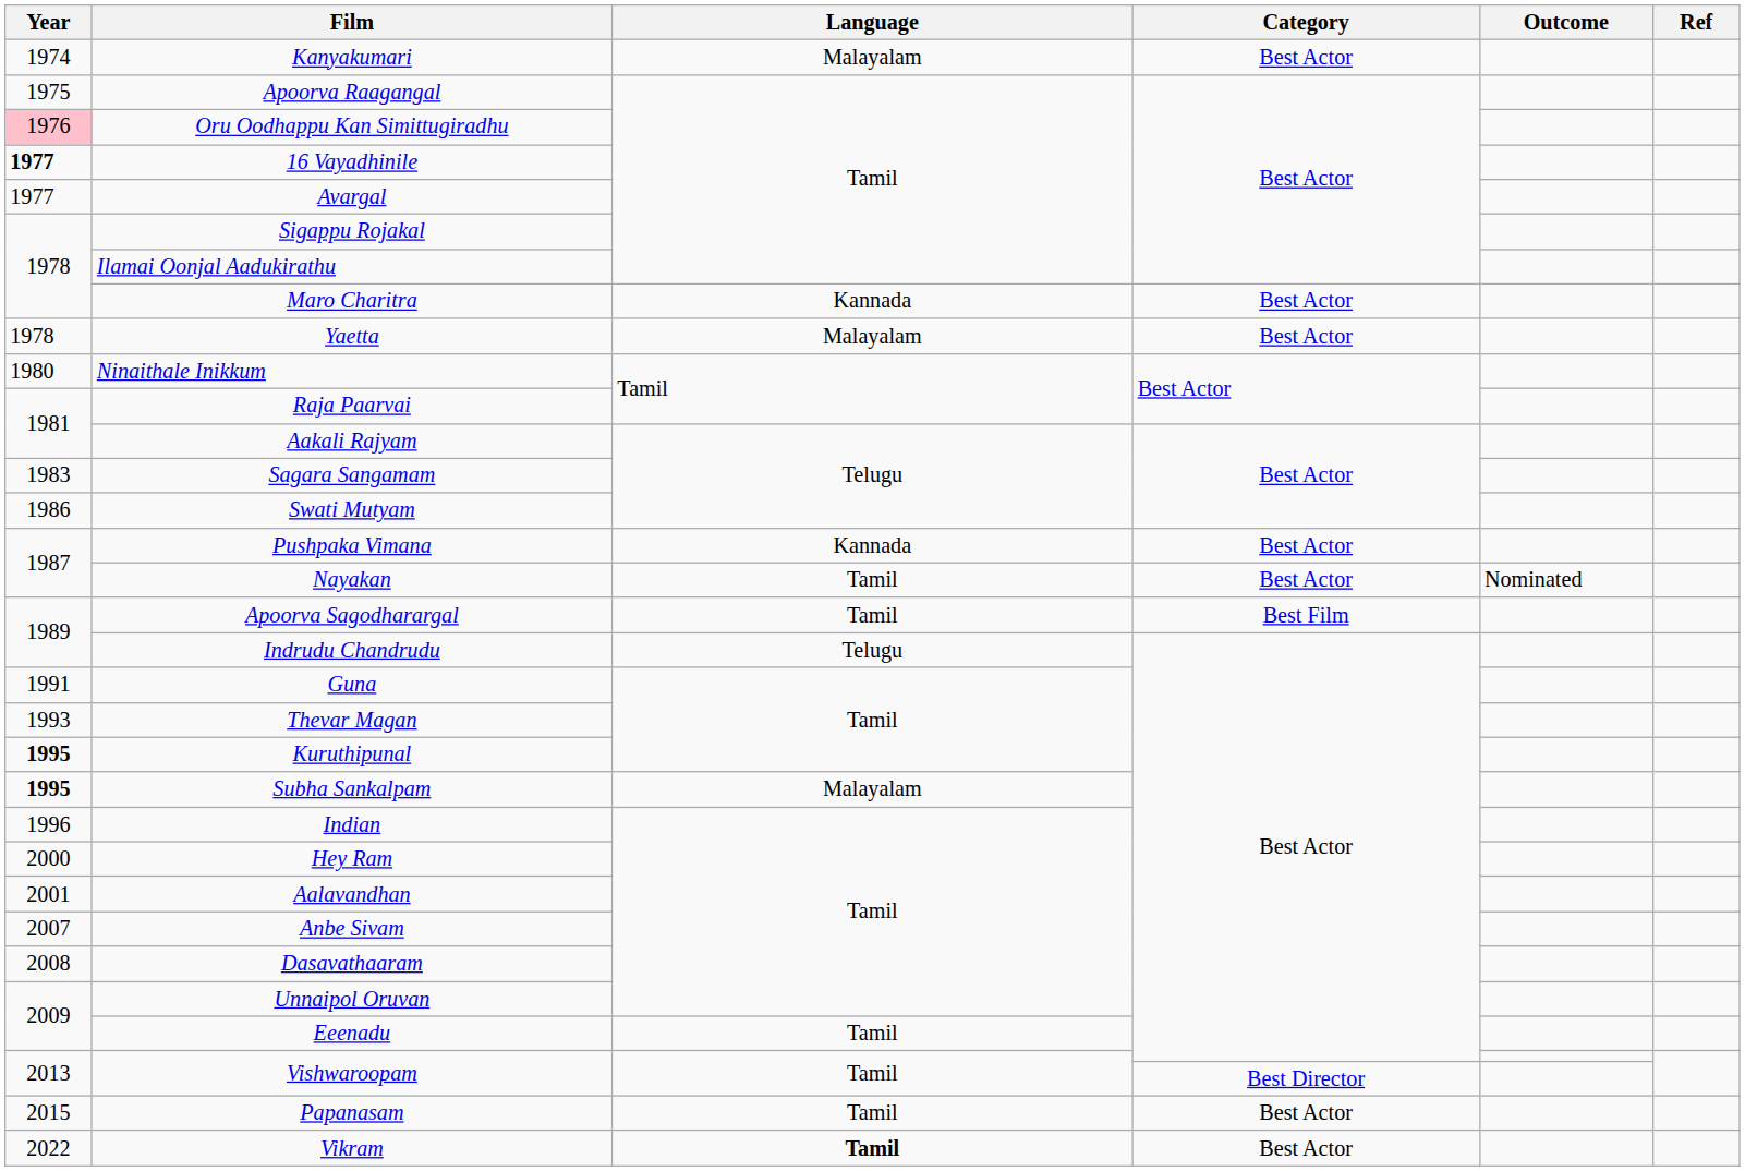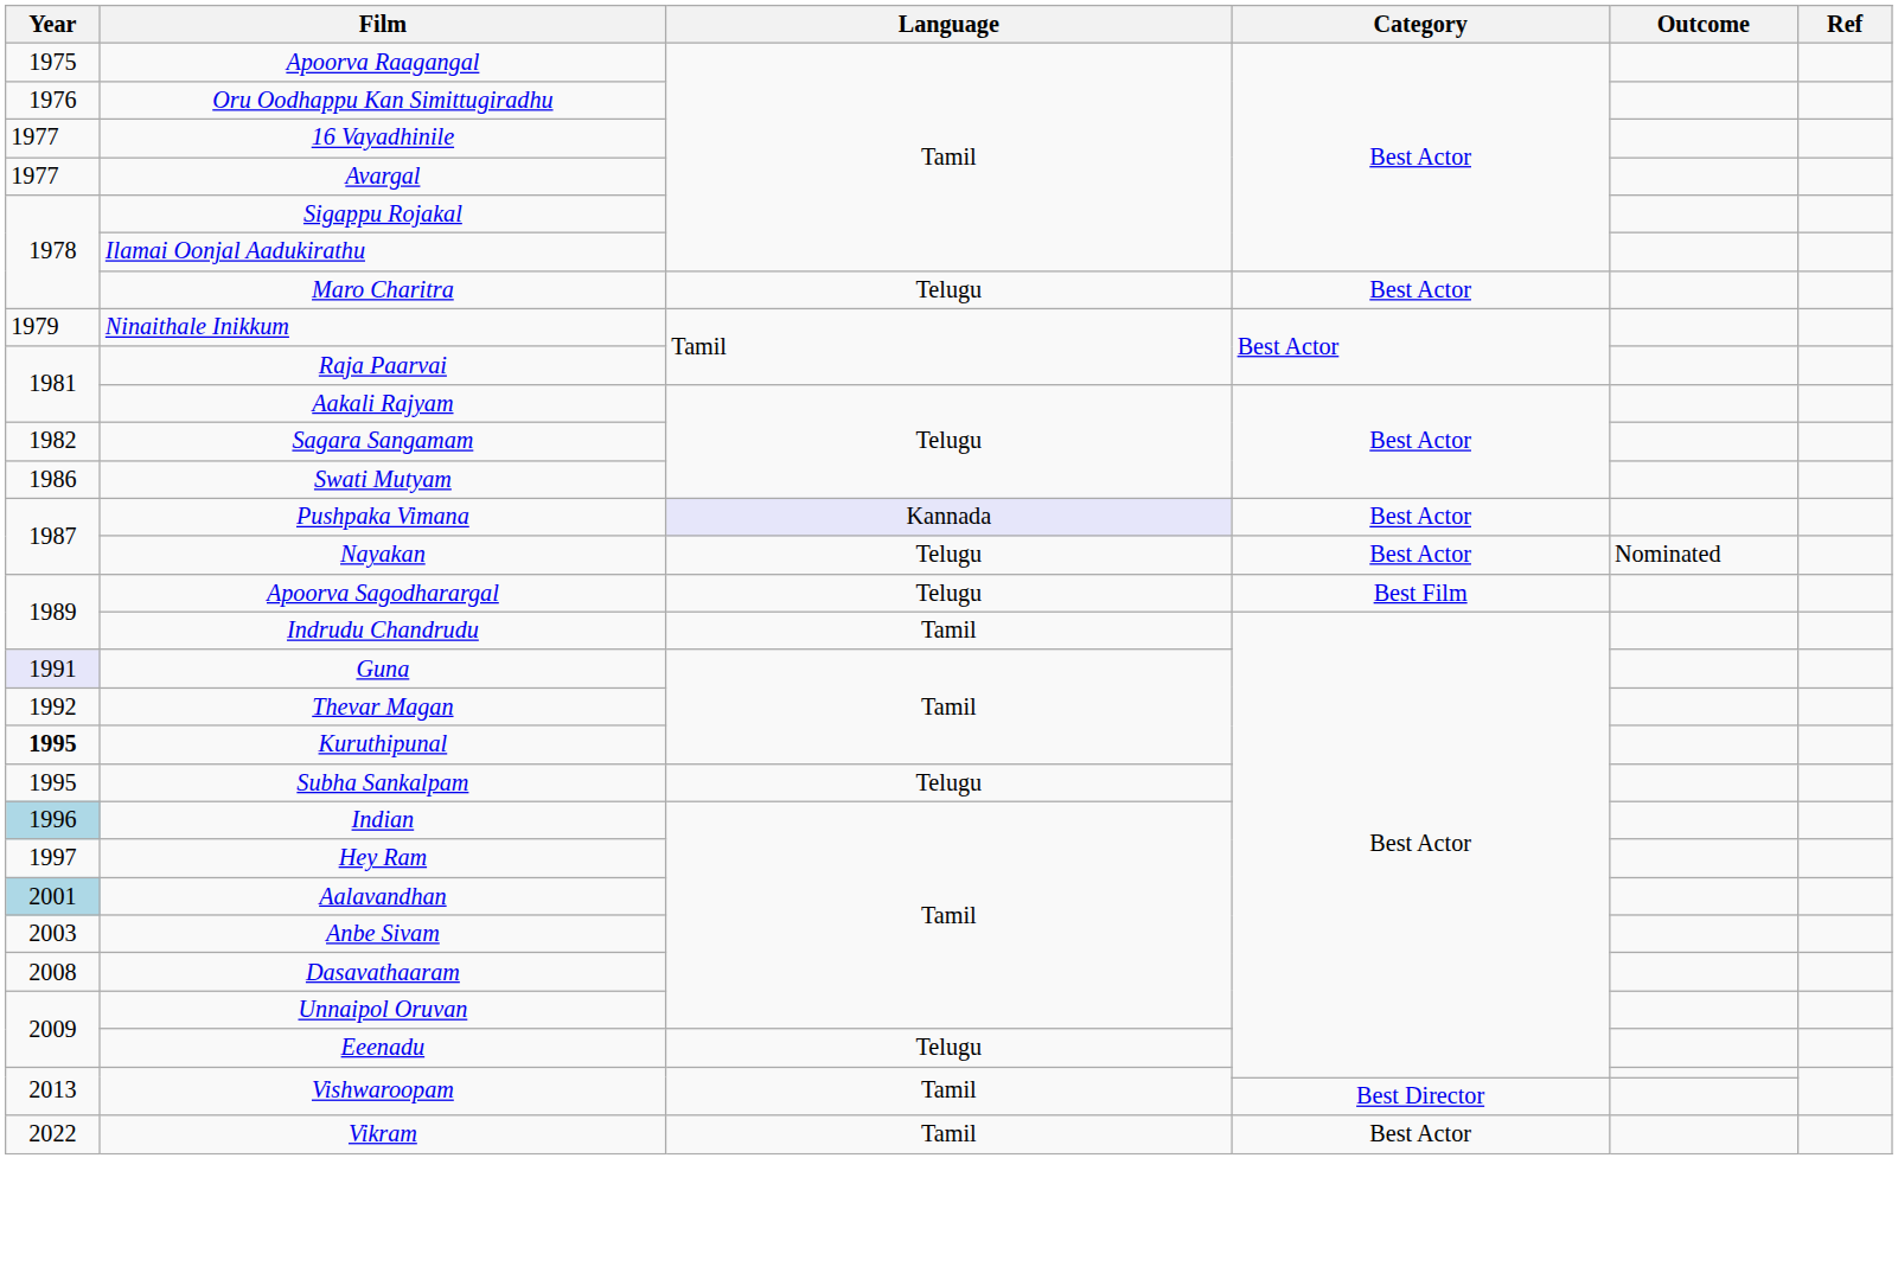- row: 1974 | Kanyakumari | Malayalam | Best Actor
Oru Oodhappu Kan Simittugiradhu | Year: pink background -> no background
16 Vayadhinile | Year: bold -> normal
Maro Charitra | Language: Kannada -> Telugu
- row: 1978 | Yaetta | Malayalam | Best Actor
Ninaithale Inikkum | Year: 1980 -> 1979
Sagara Sangamam | Year: 1983 -> 1982
Pushpaka Vimana | Language: no background -> lavender background
Nayakan | Language: Tamil -> Telugu
Apoorva Sagodharargal | Language: Tamil -> Telugu
Indrudu Chandrudu | Language: Telugu -> Tamil
Guna | Year: no background -> lavender background
Thevar Magan | Year: 1993 -> 1992
Subha Sankalpam | Year: bold -> normal
Subha Sankalpam | Language: Malayalam -> Telugu
Indian | Year: no background -> lightblue background
Hey Ram | Year: 2000 -> 1997
Aalavandhan | Year: no background -> lightblue background
Anbe Sivam | Year: 2007 -> 2003
Eeenadu | Language: Tamil -> Telugu
- row: 2015 | Papanasam | Tamil | Best Actor
Vikram | Language: bold -> normal
